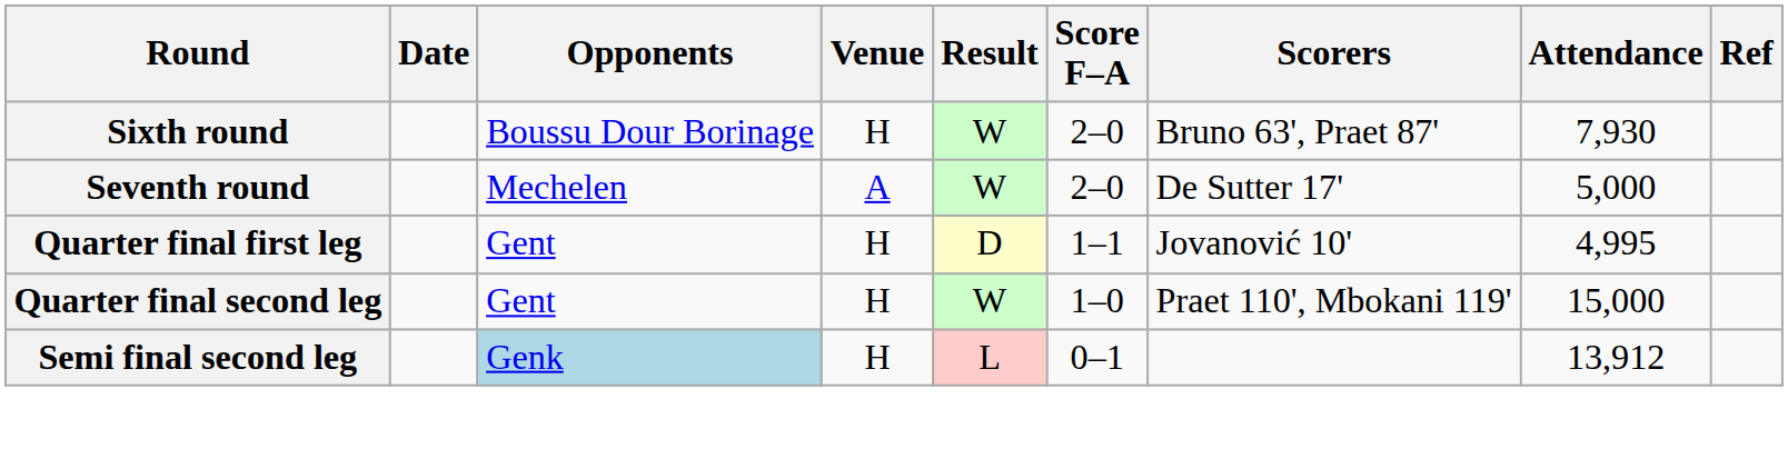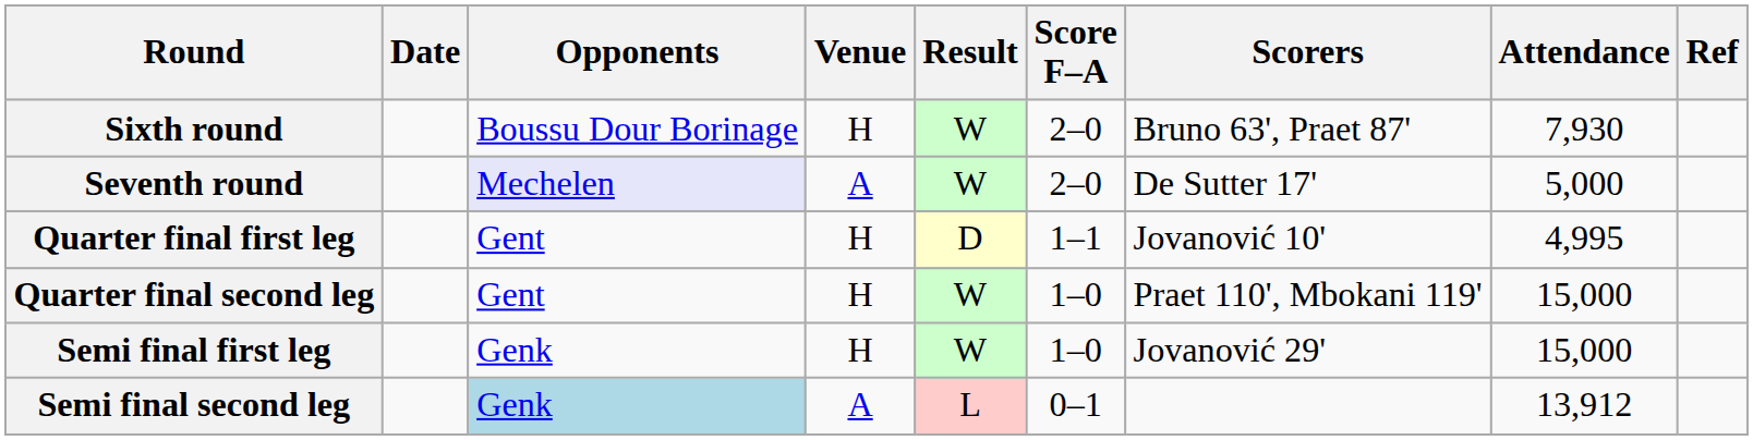Seventh round | Opponents: no background -> lavender background
+ row: Semi final first leg | Genk | H | W | 1–0 | Jovanović 29' | 15,000
Semi final second leg | Venue: H -> A
